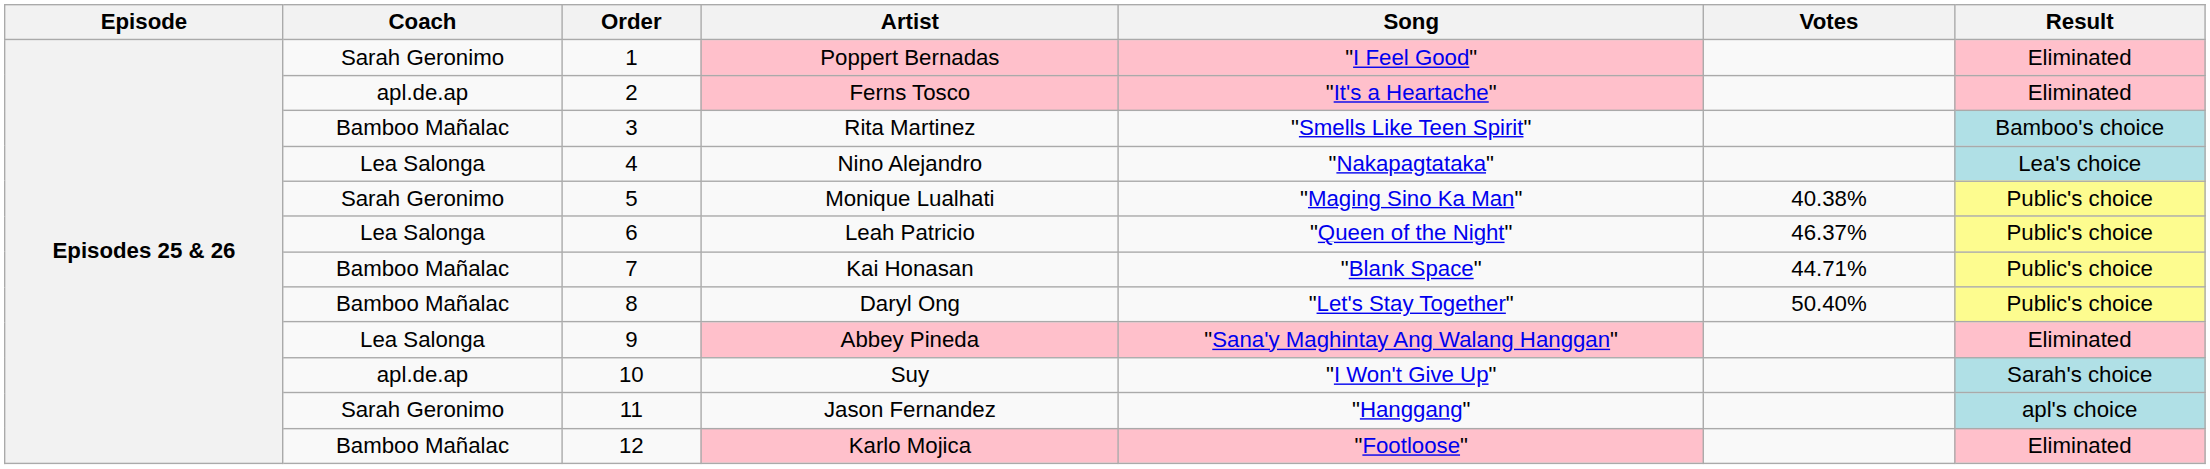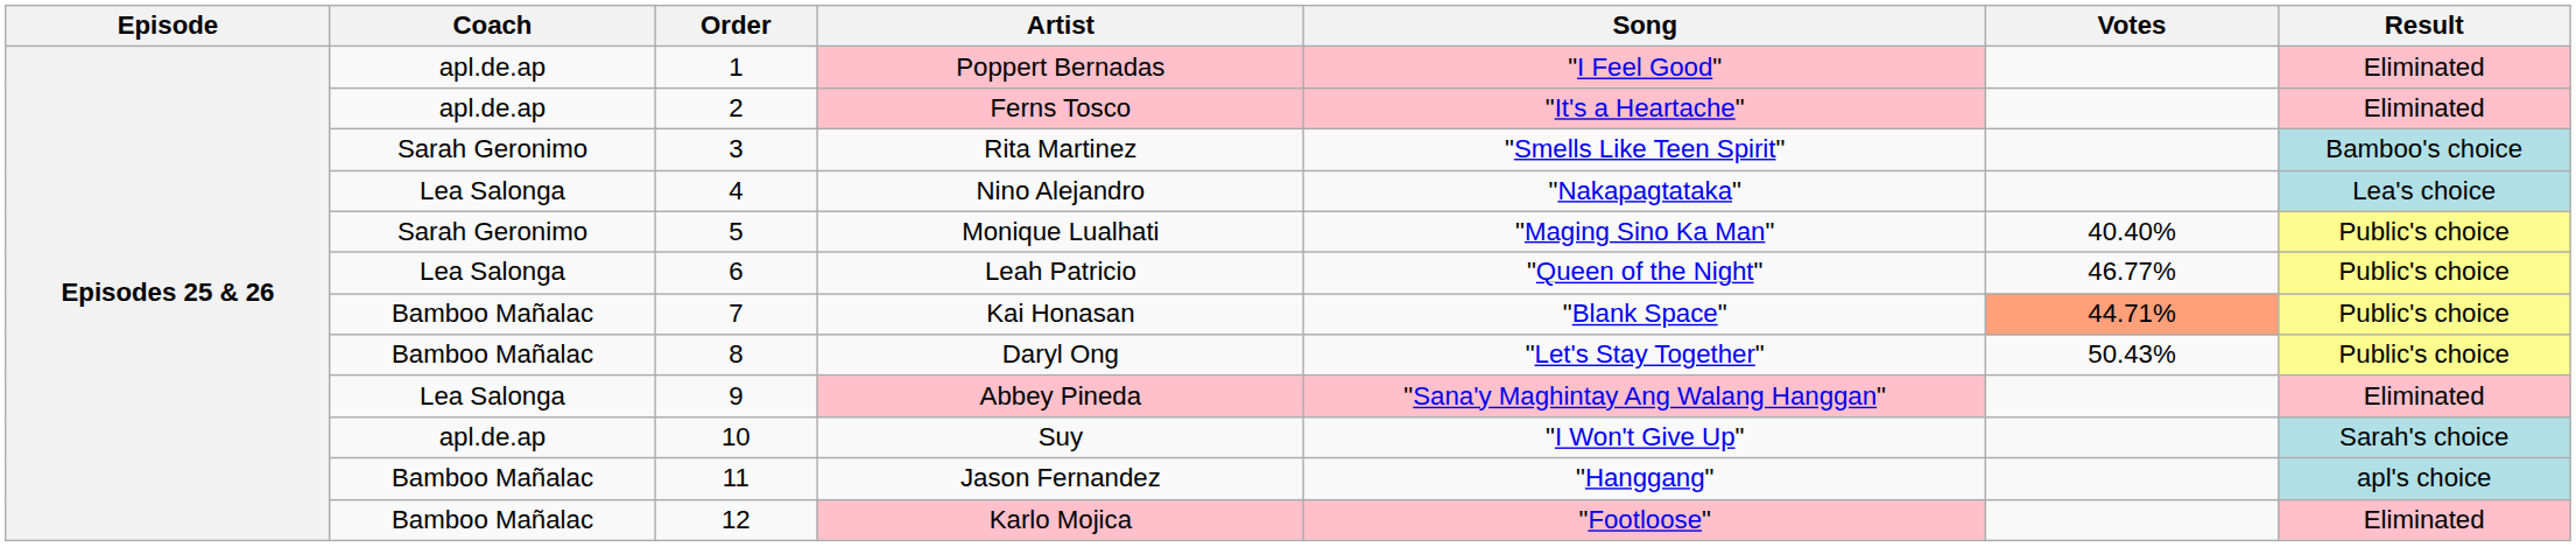Poppert Bernadas | Coach: Sarah Geronimo -> apl.de.ap
Rita Martinez | Coach: Bamboo Mañalac -> Sarah Geronimo
Monique Lualhati | Votes: 40.38% -> 40.40%
Leah Patricio | Votes: 46.37% -> 46.77%
Kai Honasan | Votes: no background -> lightsalmon background
Daryl Ong | Votes: 50.40% -> 50.43%
Jason Fernandez | Coach: Sarah Geronimo -> Bamboo Mañalac
